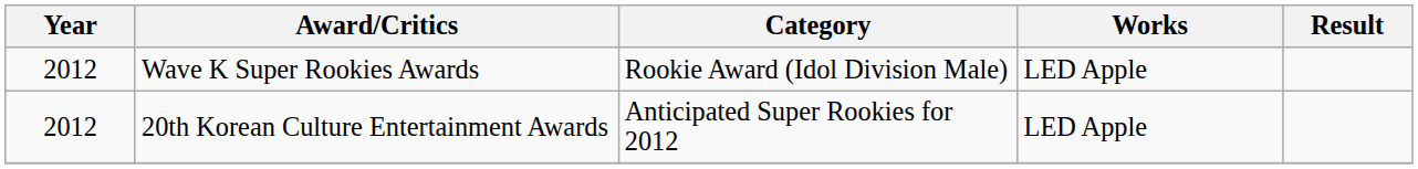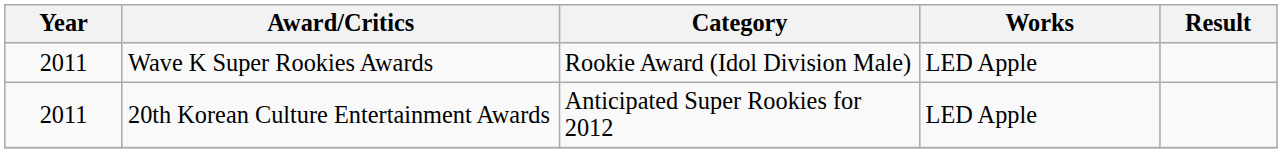Wave K Super Rookies Awards | Year: 2012 -> 2011
20th Korean Culture Entertainment Awards | Year: 2012 -> 2011
